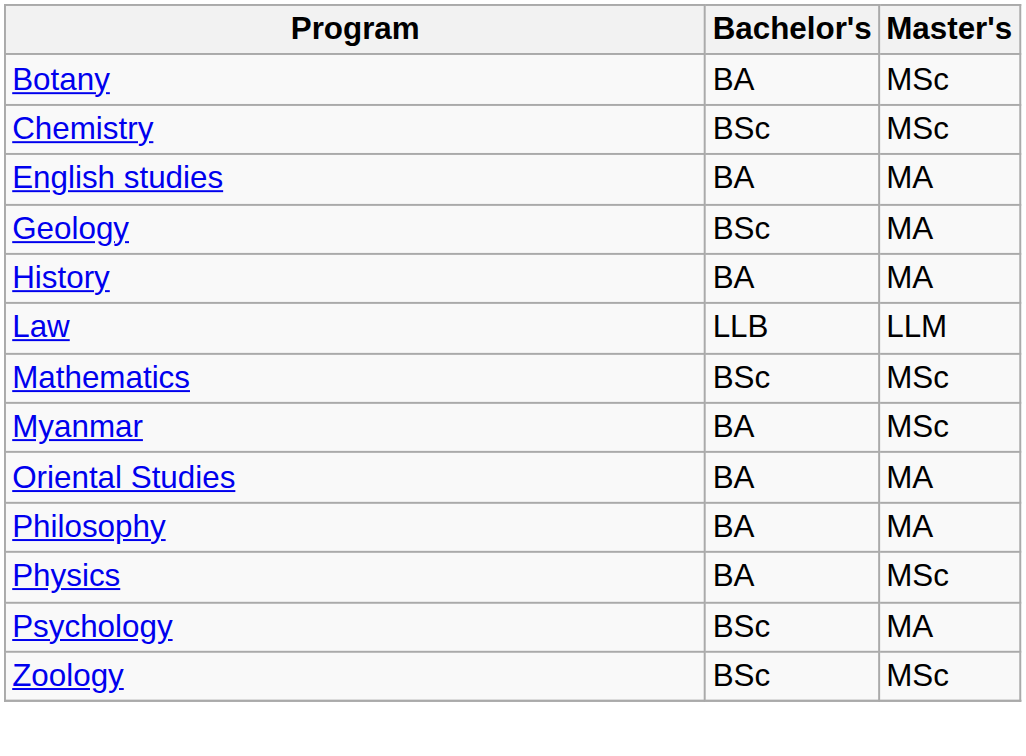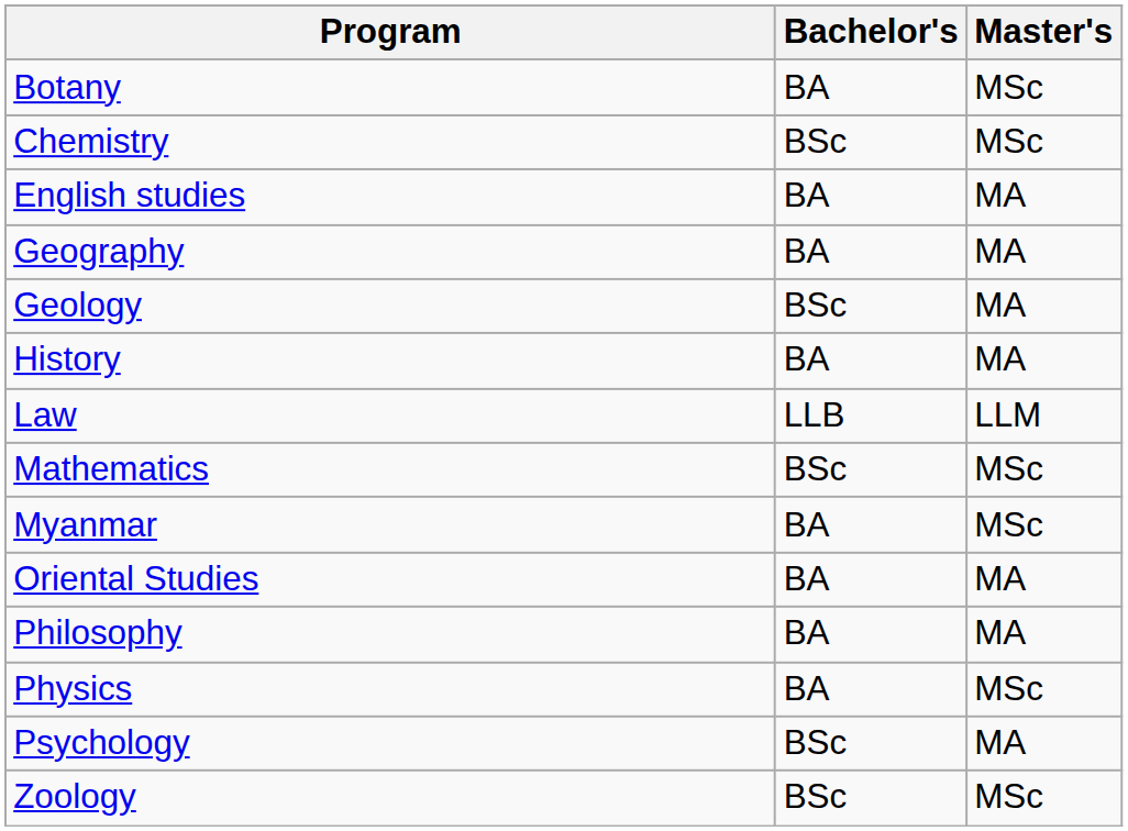+ row: Geography | BA | MA
